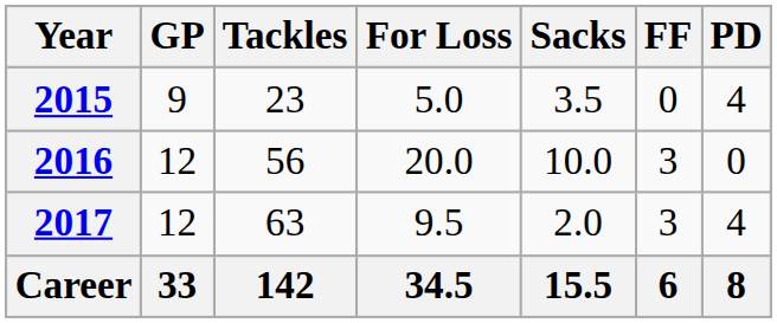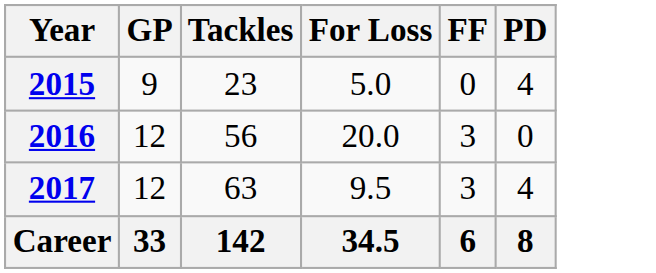- column: Sacks | 3.5 | 10.0 | 2.0 | 15.5
